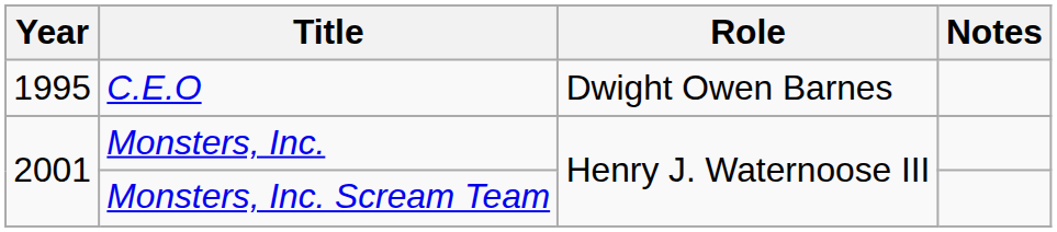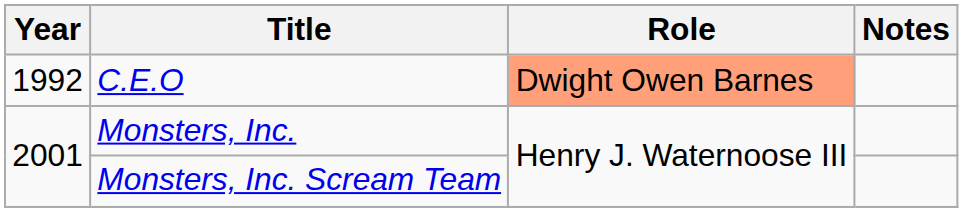C.E.O | Year: 1995 -> 1992
C.E.O | Role: no background -> lightsalmon background
